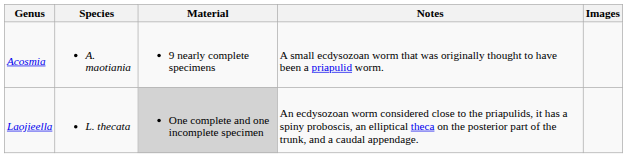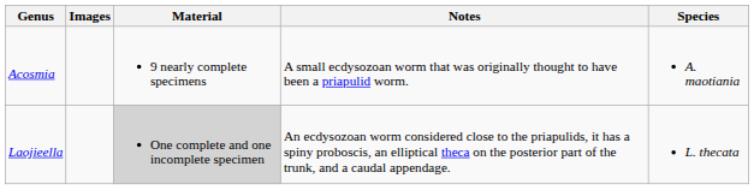columns swapped: Species <-> Images
